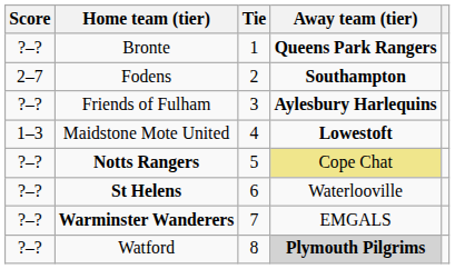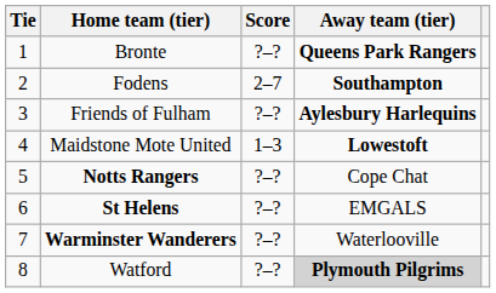columns swapped: Tie <-> Score
Notts Rangers | Away team (tier): khaki background -> no background
St Helens | Away team (tier): Waterlooville -> EMGALS
Warminster Wanderers | Away team (tier): EMGALS -> Waterlooville
